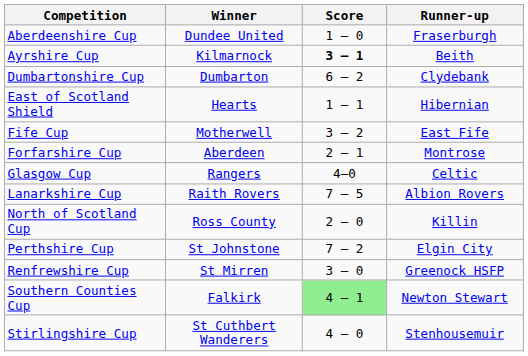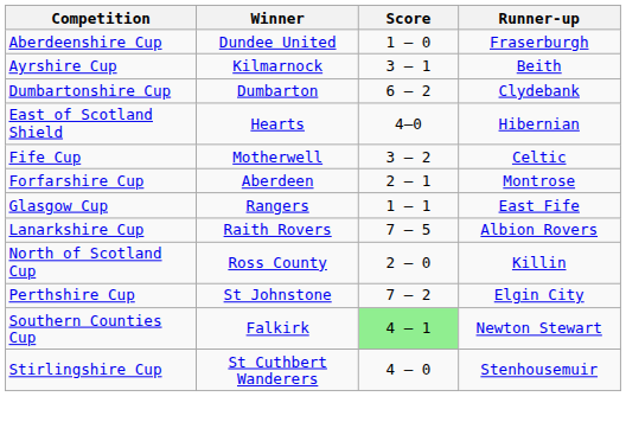Ayrshire Cup | Score: bold -> normal
East of Scotland Shield | Score: 1 – 1 -> 4–0
Fife Cup | Runner-up: East Fife -> Celtic
Glasgow Cup | Score: 4–0 -> 1 – 1
Glasgow Cup | Runner-up: Celtic -> East Fife
- row: Renfrewshire Cup | St Mirren | 3 – 0 | Greenock HSFP
